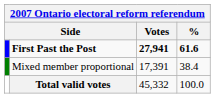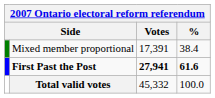rows swapped: First Past the Post <-> Mixed member proportional
